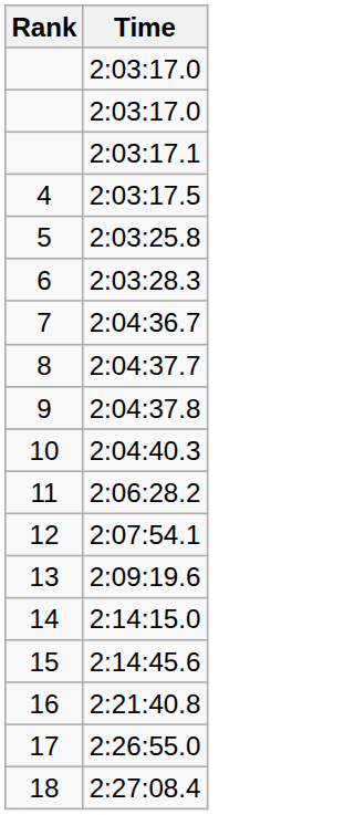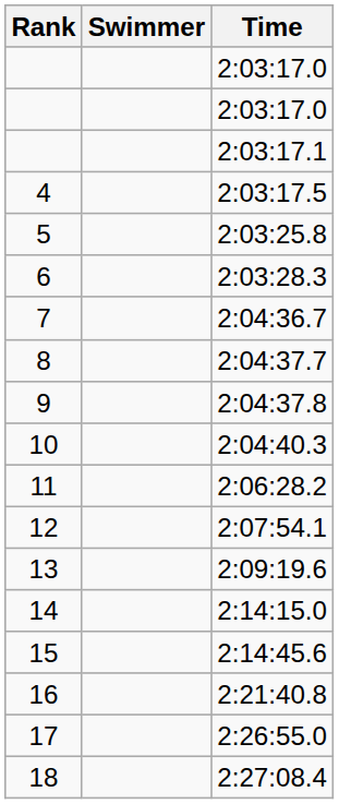+ column: Swimmer
